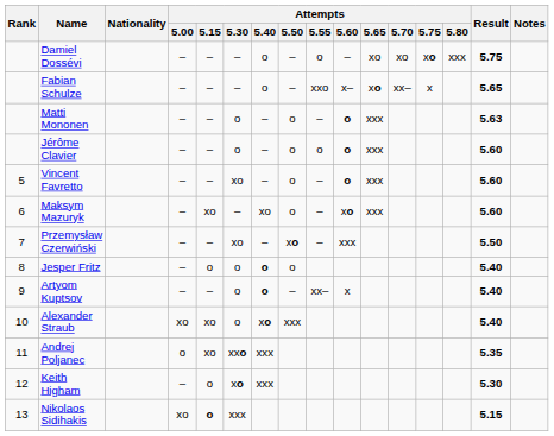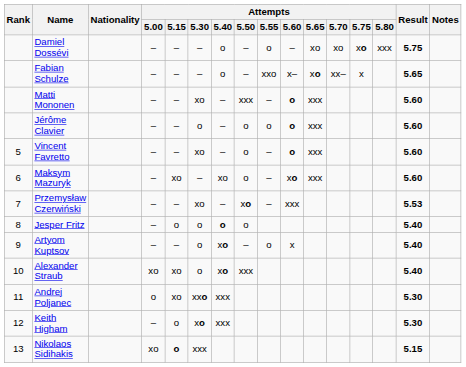Matti Mononen | Attempts / 5.30: o -> xo
Matti Mononen | Attempts / 5.50: o -> xxx
Matti Mononen | Result: 5.63 -> 5.60
Przemysław Czerwiński | Result: 5.50 -> 5.53
Artyom Kuptsov | Attempts / 5.40: o -> xo
Artyom Kuptsov | Attempts / 5.55: xx– -> o
Andrej Poljanec | Result: 5.35 -> 5.30
